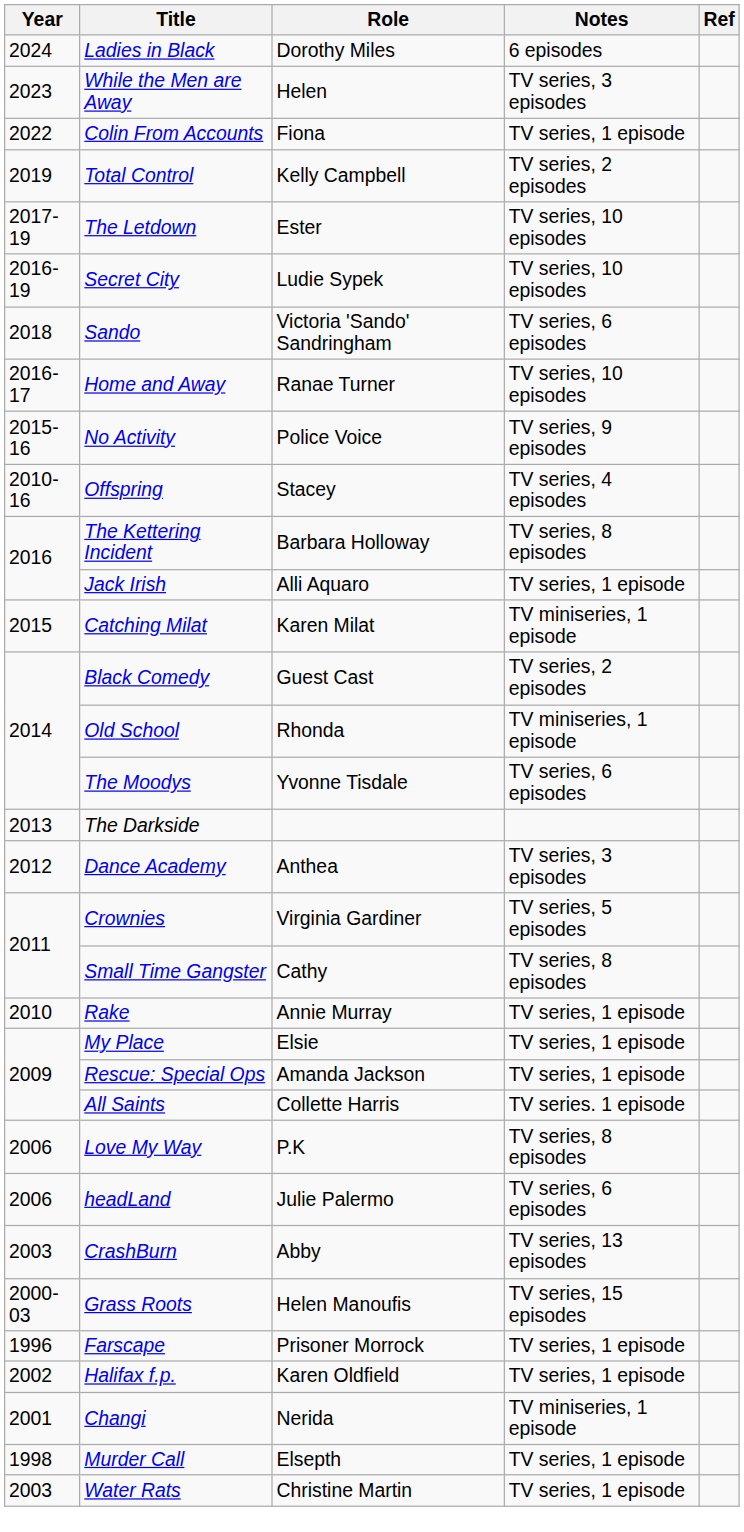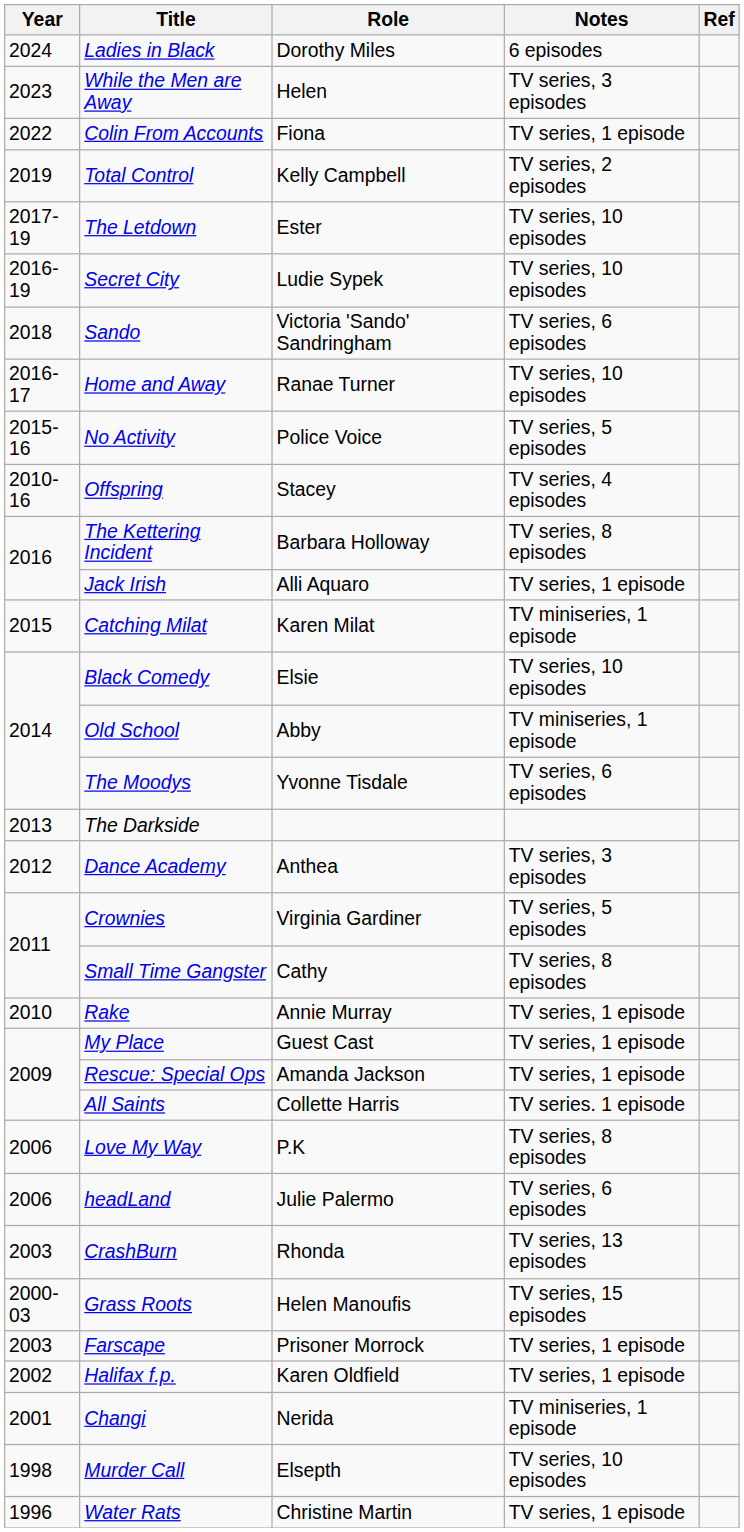No Activity | Notes: TV series, 9 episodes -> TV series, 5 episodes
Black Comedy | Role: Guest Cast -> Elsie
Black Comedy | Notes: TV series, 2 episodes -> TV series, 10 episodes
Old School | Role: Rhonda -> Abby
My Place | Role: Elsie -> Guest Cast
CrashBurn | Role: Abby -> Rhonda
Farscape | Year: 1996 -> 2003
Murder Call | Notes: TV series, 1 episode -> TV series, 10 episodes
Water Rats | Year: 2003 -> 1996
